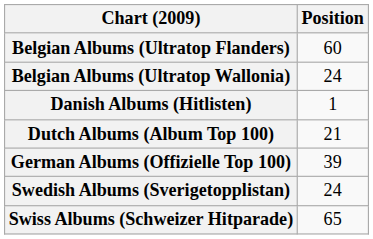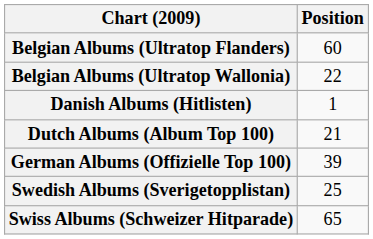Belgian Albums (Ultratop Wallonia) | Position: 24 -> 22
Swedish Albums (Sverigetopplistan) | Position: 24 -> 25
